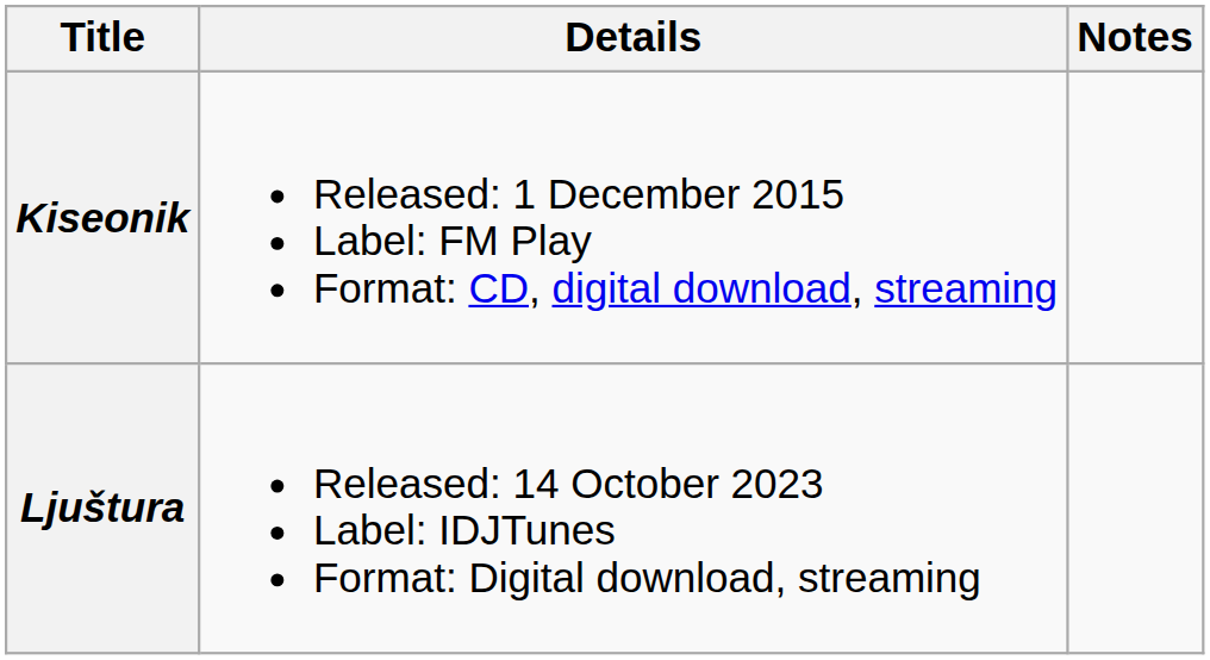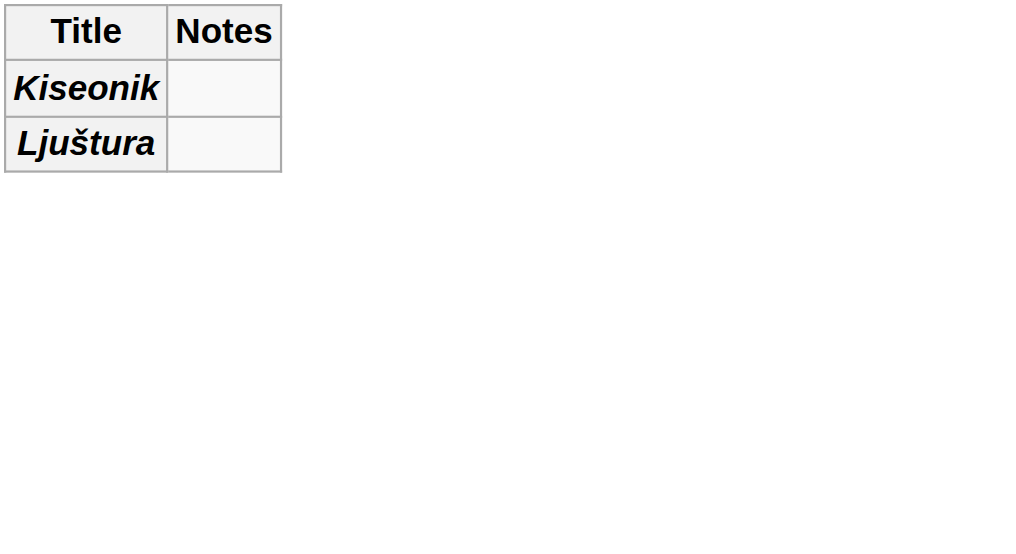- column: Details | Released: 1 December 2015 Label: FM Play Format: CD, digital download, streaming | Released: 14 October 2023 Label: IDJTunes Format: Digital download, streaming
